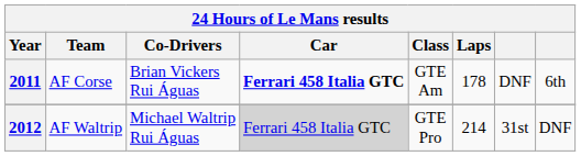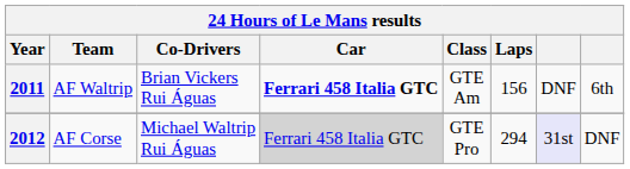2011 | Team: AF Corse -> AF Waltrip
2011 | Laps: 178 -> 156
2012 | Team: AF Waltrip -> AF Corse
2012 | Laps: 214 -> 294
2012 | column 7: no background -> lavender background
